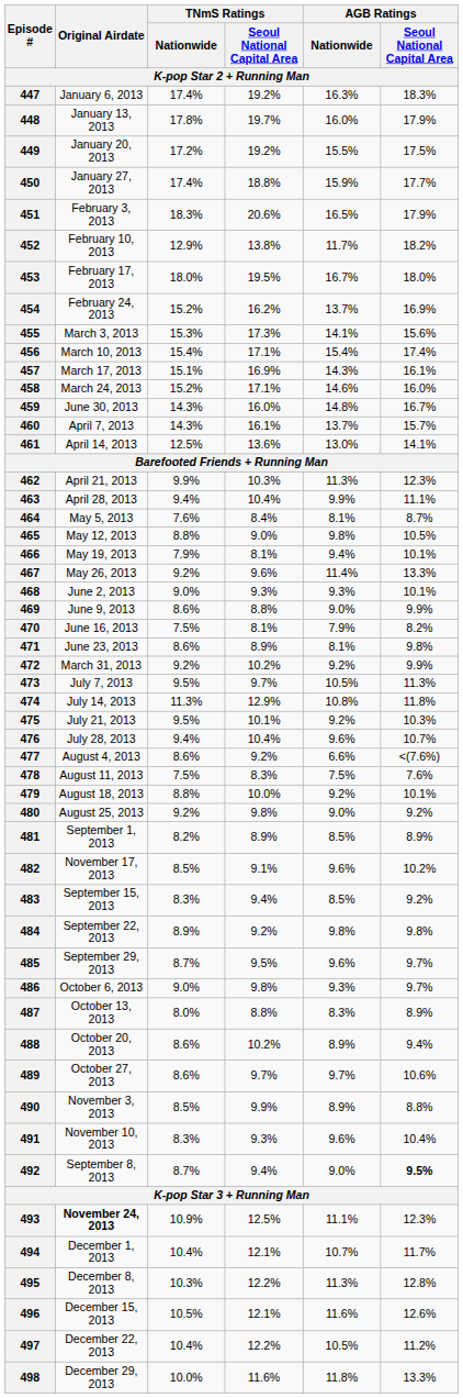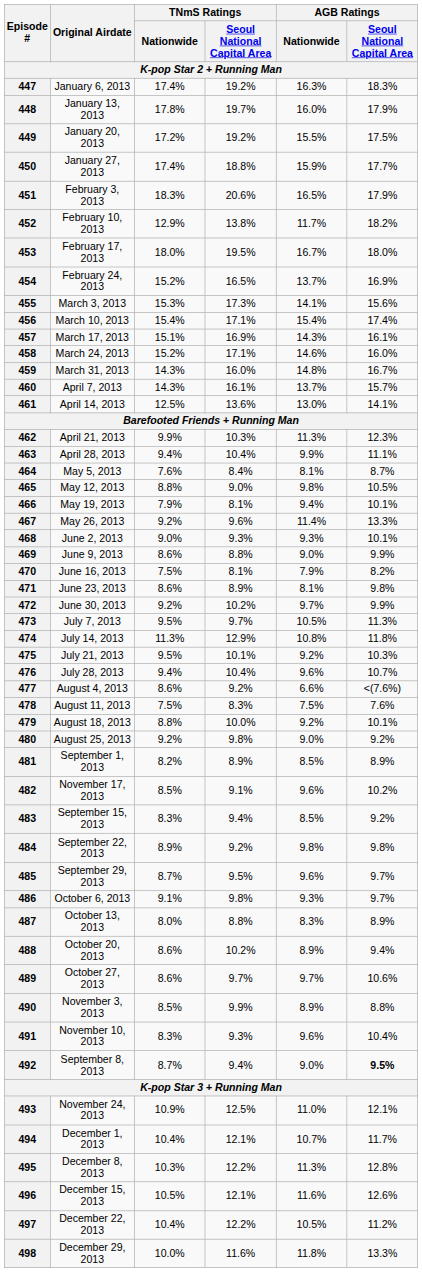454 | TNmS Ratings / Seoul National Capital Area: 16.2% -> 16.5%
459 | Original Airdate: June 30, 2013 -> March 31, 2013
472 | Original Airdate: March 31, 2013 -> June 30, 2013
472 | AGB Ratings / Nationwide: 9.2% -> 9.7%
486 | TNmS Ratings / Nationwide: 9.0% -> 9.1%
493 | Original Airdate: bold -> normal
493 | AGB Ratings / Nationwide: 11.1% -> 11.0%
493 | AGB Ratings / Seoul National Capital Area: 12.3% -> 12.1%
